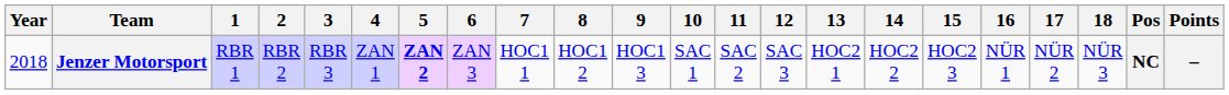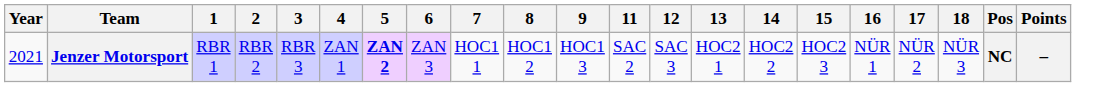- column: 10 | SAC 1
Jenzer Motorsport | Year: 2018 -> 2021
